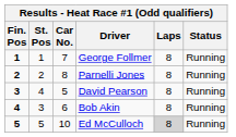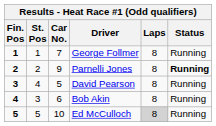Parnelli Jones | Car No.: 8 -> 9
Parnelli Jones | Status: normal -> bold
